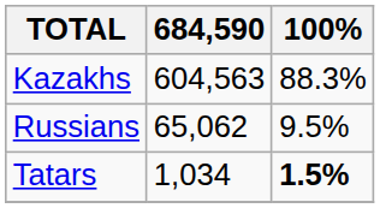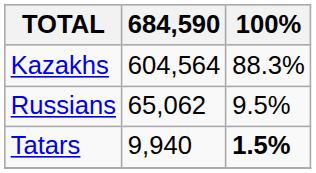Kazakhs | 684,590: 604,563 -> 604,564
Tatars | 684,590: 1,034 -> 9,940
